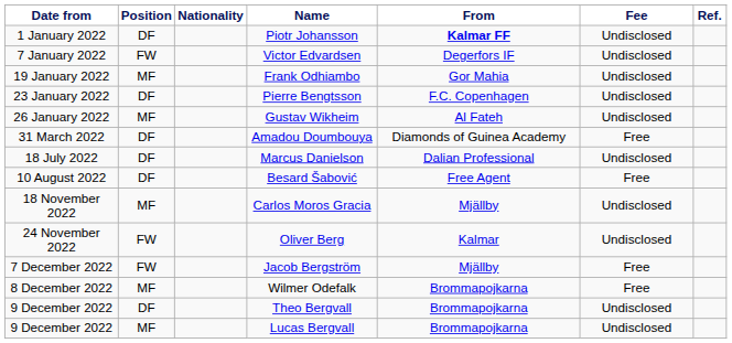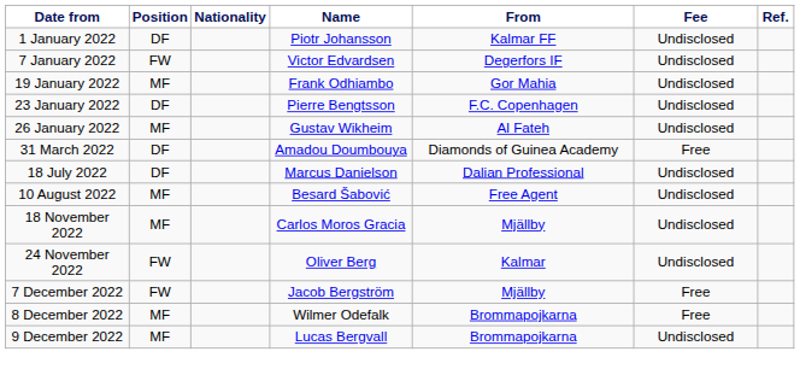Piotr Johansson | From: bold -> normal
Besard Šabović | Position: DF -> MF
Besard Šabović | Fee: Free -> Undisclosed
- row: 9 December 2022 | DF | Theo Bergvall | Brommapojkarna | Undisclosed
